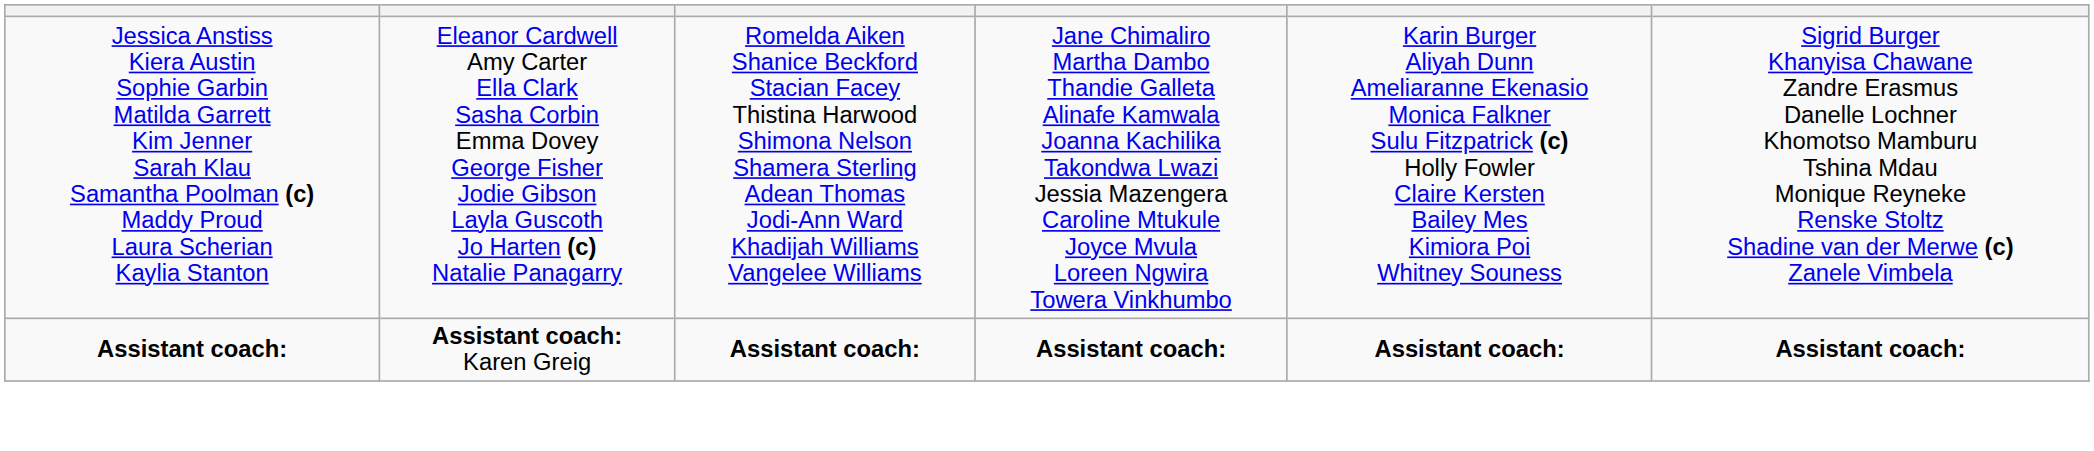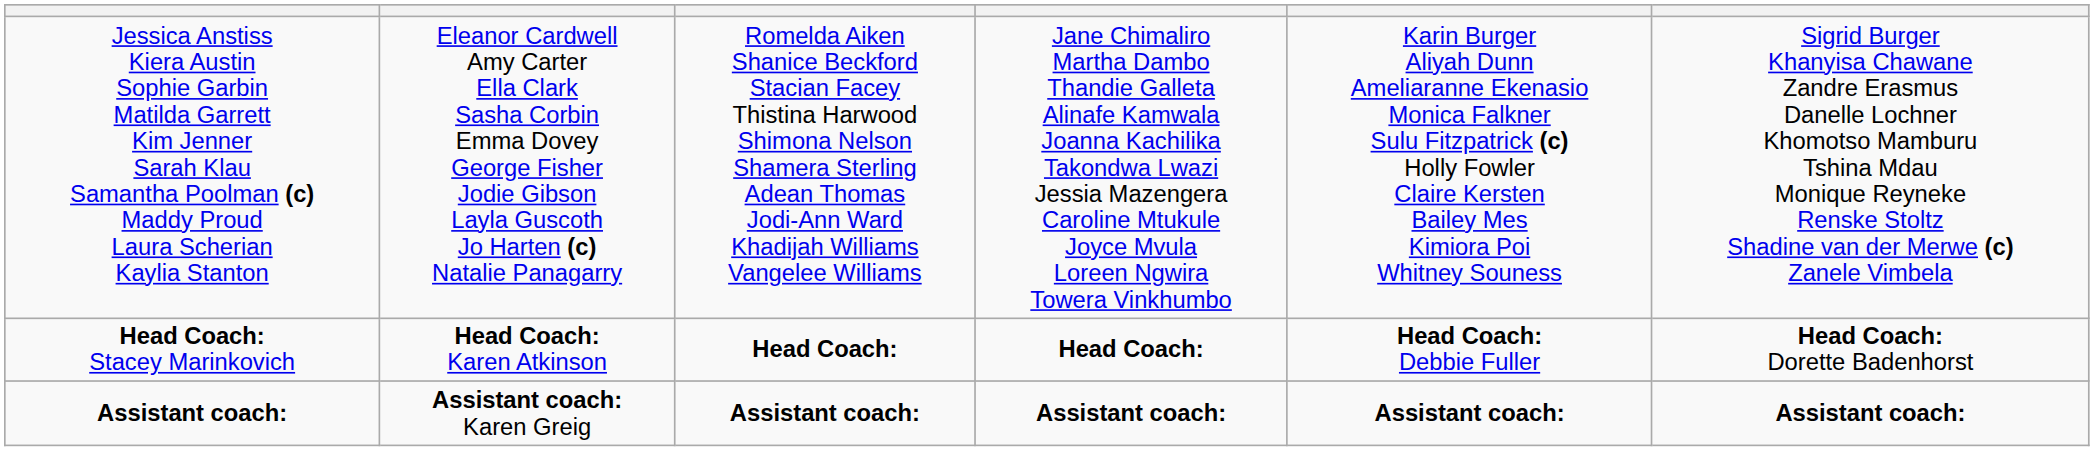+ row: Head Coach: Stacey Marinkovich | Head Coach: Karen Atkinson | Head Coach: | Head Coach: | Head Coach: Debbie Fuller | Head Coach: Dorette Badenhorst
